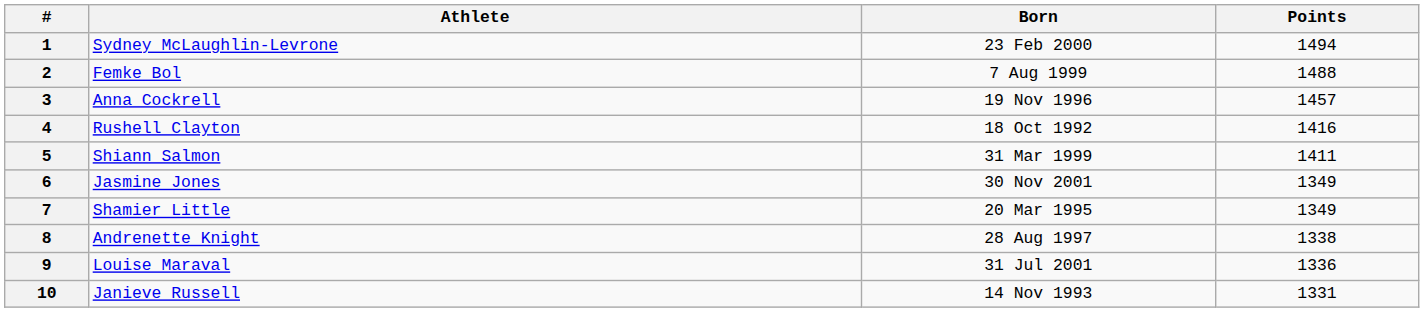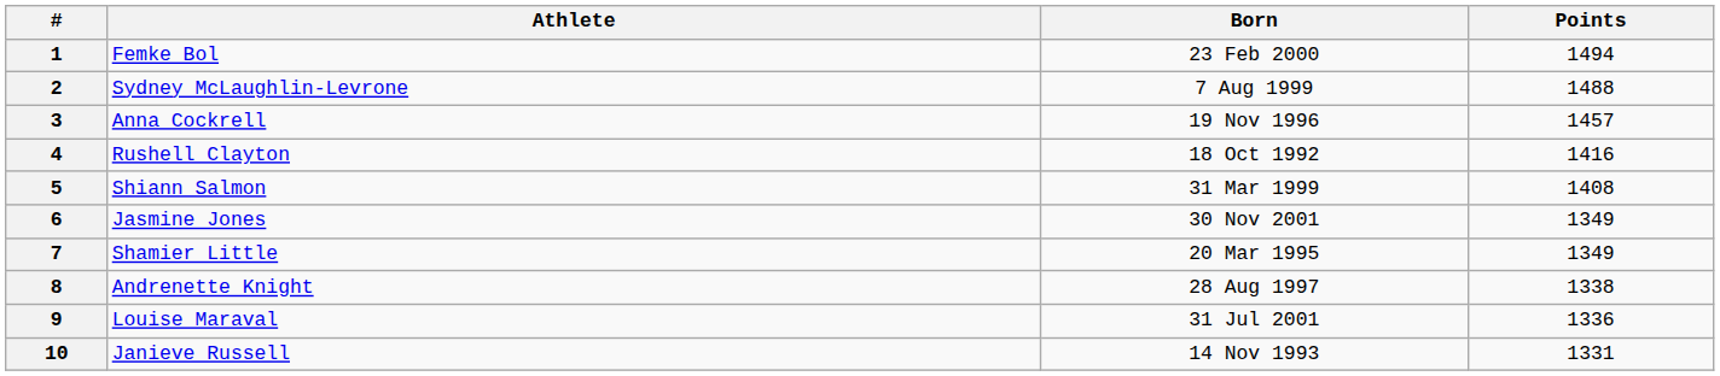1 | Athlete: Sydney McLaughlin-Levrone -> Femke Bol
2 | Athlete: Femke Bol -> Sydney McLaughlin-Levrone
5 | Points: 1411 -> 1408
